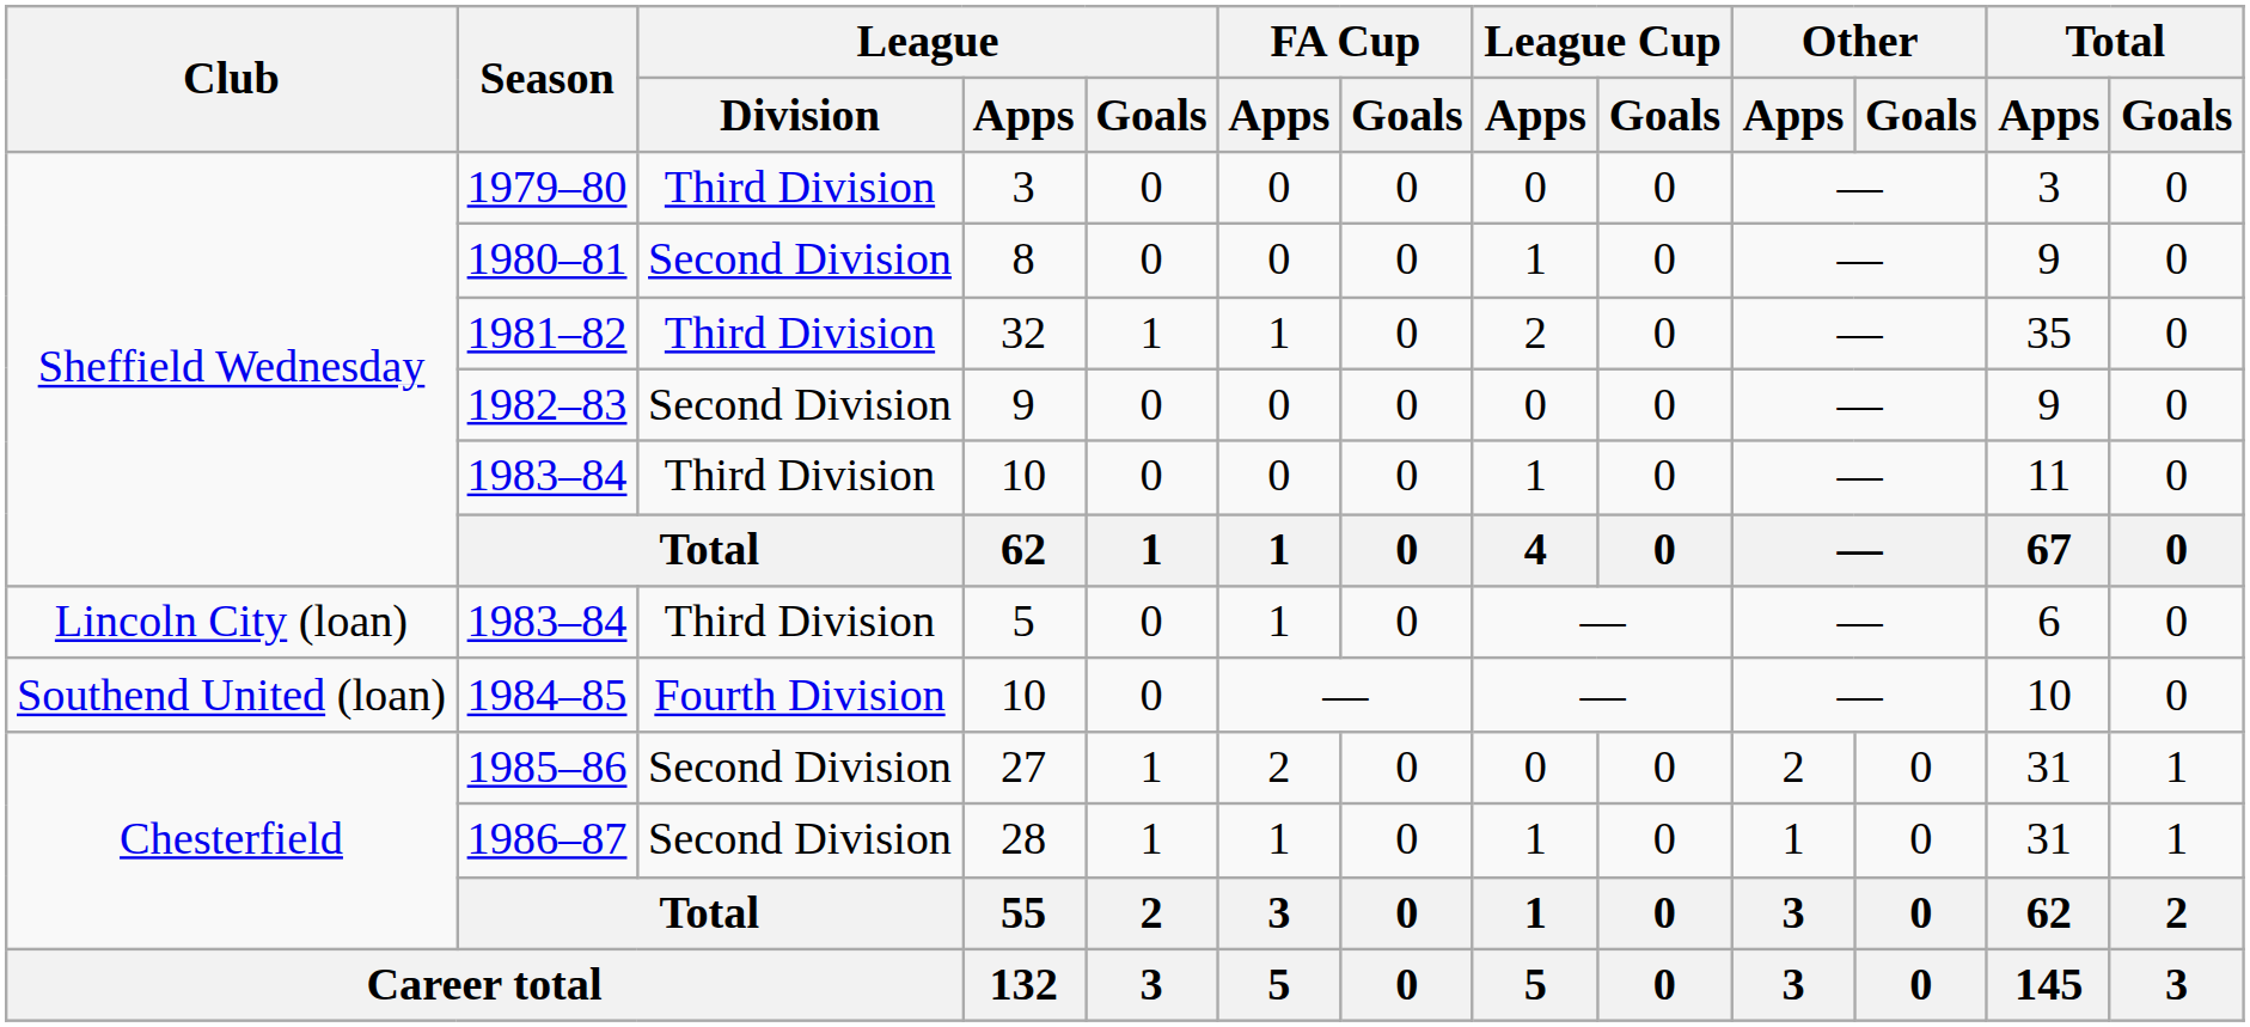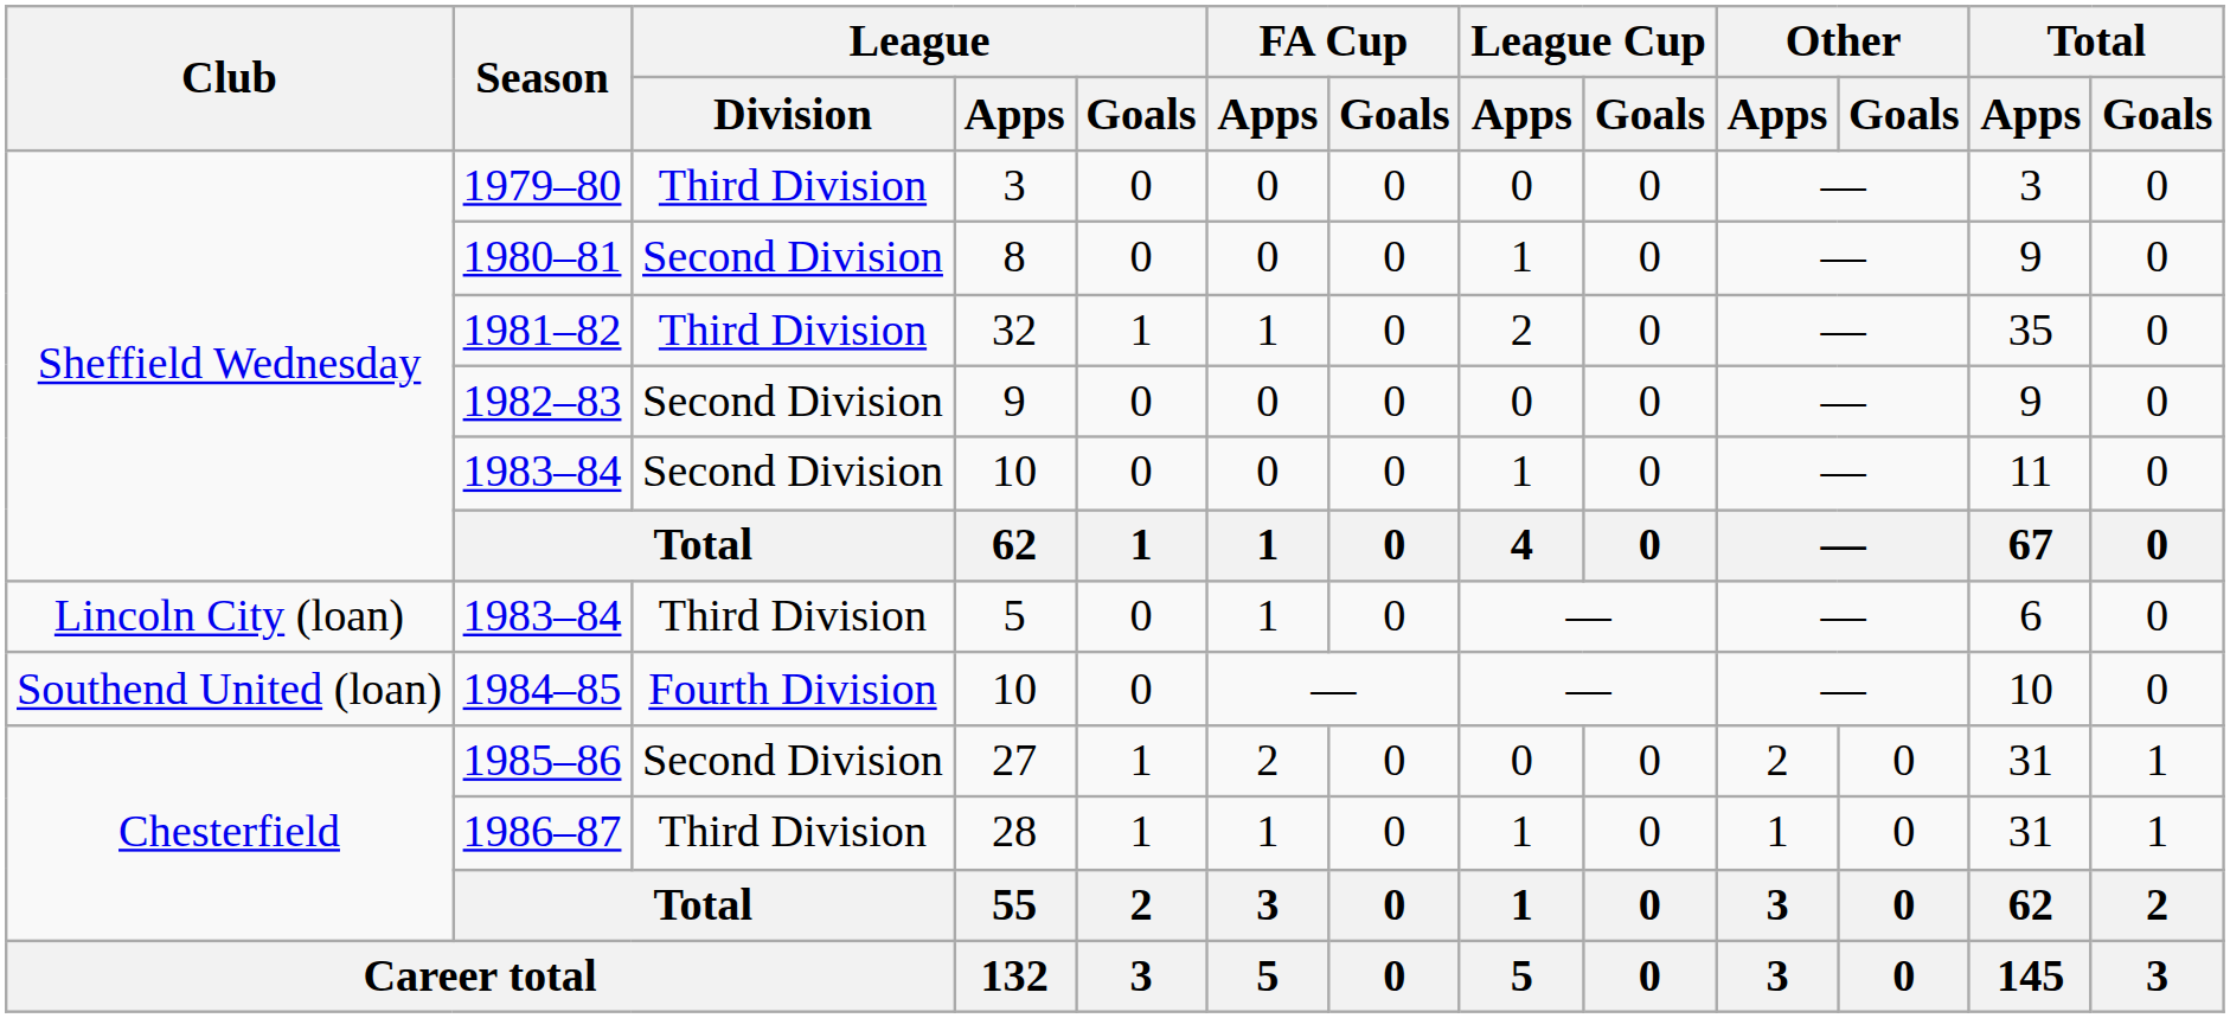1983–84 / 10 | League / Division: Third Division -> Second Division
1986–87 | League / Division: Second Division -> Third Division
